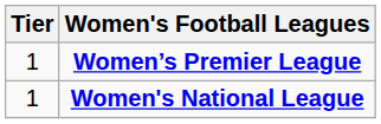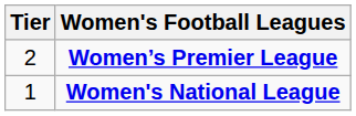Women’s Premier League | Tier: 1 -> 2
